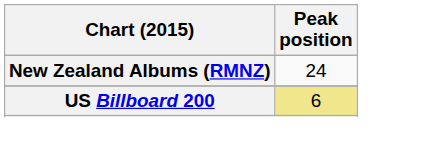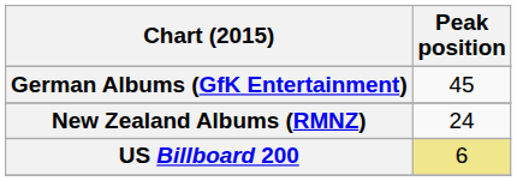+ row: German Albums (GfK Entertainment) | 45
